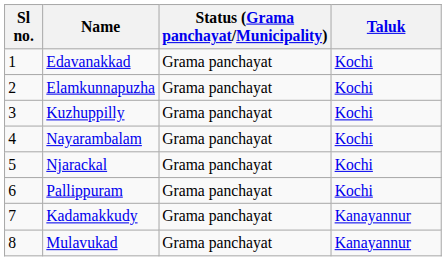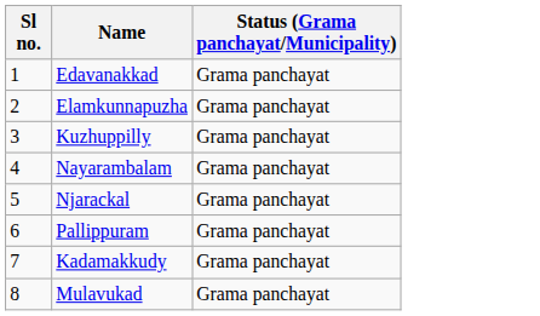- column: Taluk | Kochi | Kochi | Kochi | Kochi | Kochi | Kochi | Kanayannur | Kanayannur
